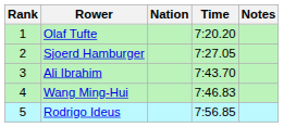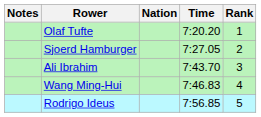columns swapped: Rank <-> Notes
